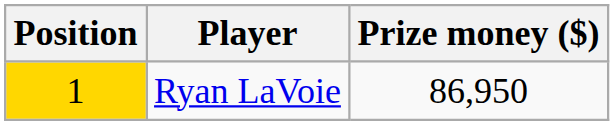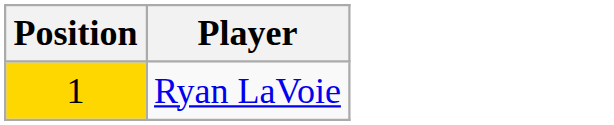- column: Prize money ($) | 86,950
